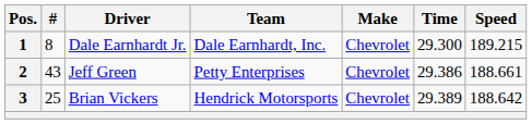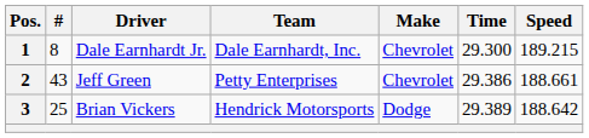3 | Make: Chevrolet -> Dodge
